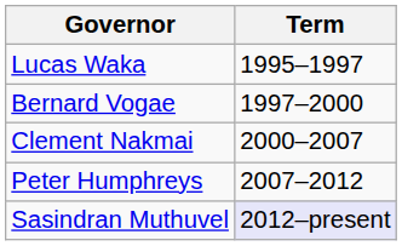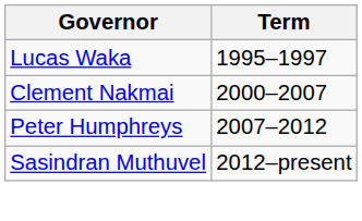- row: Bernard Vogae | 1997–2000
Sasindran Muthuvel | Term: lavender background -> no background
